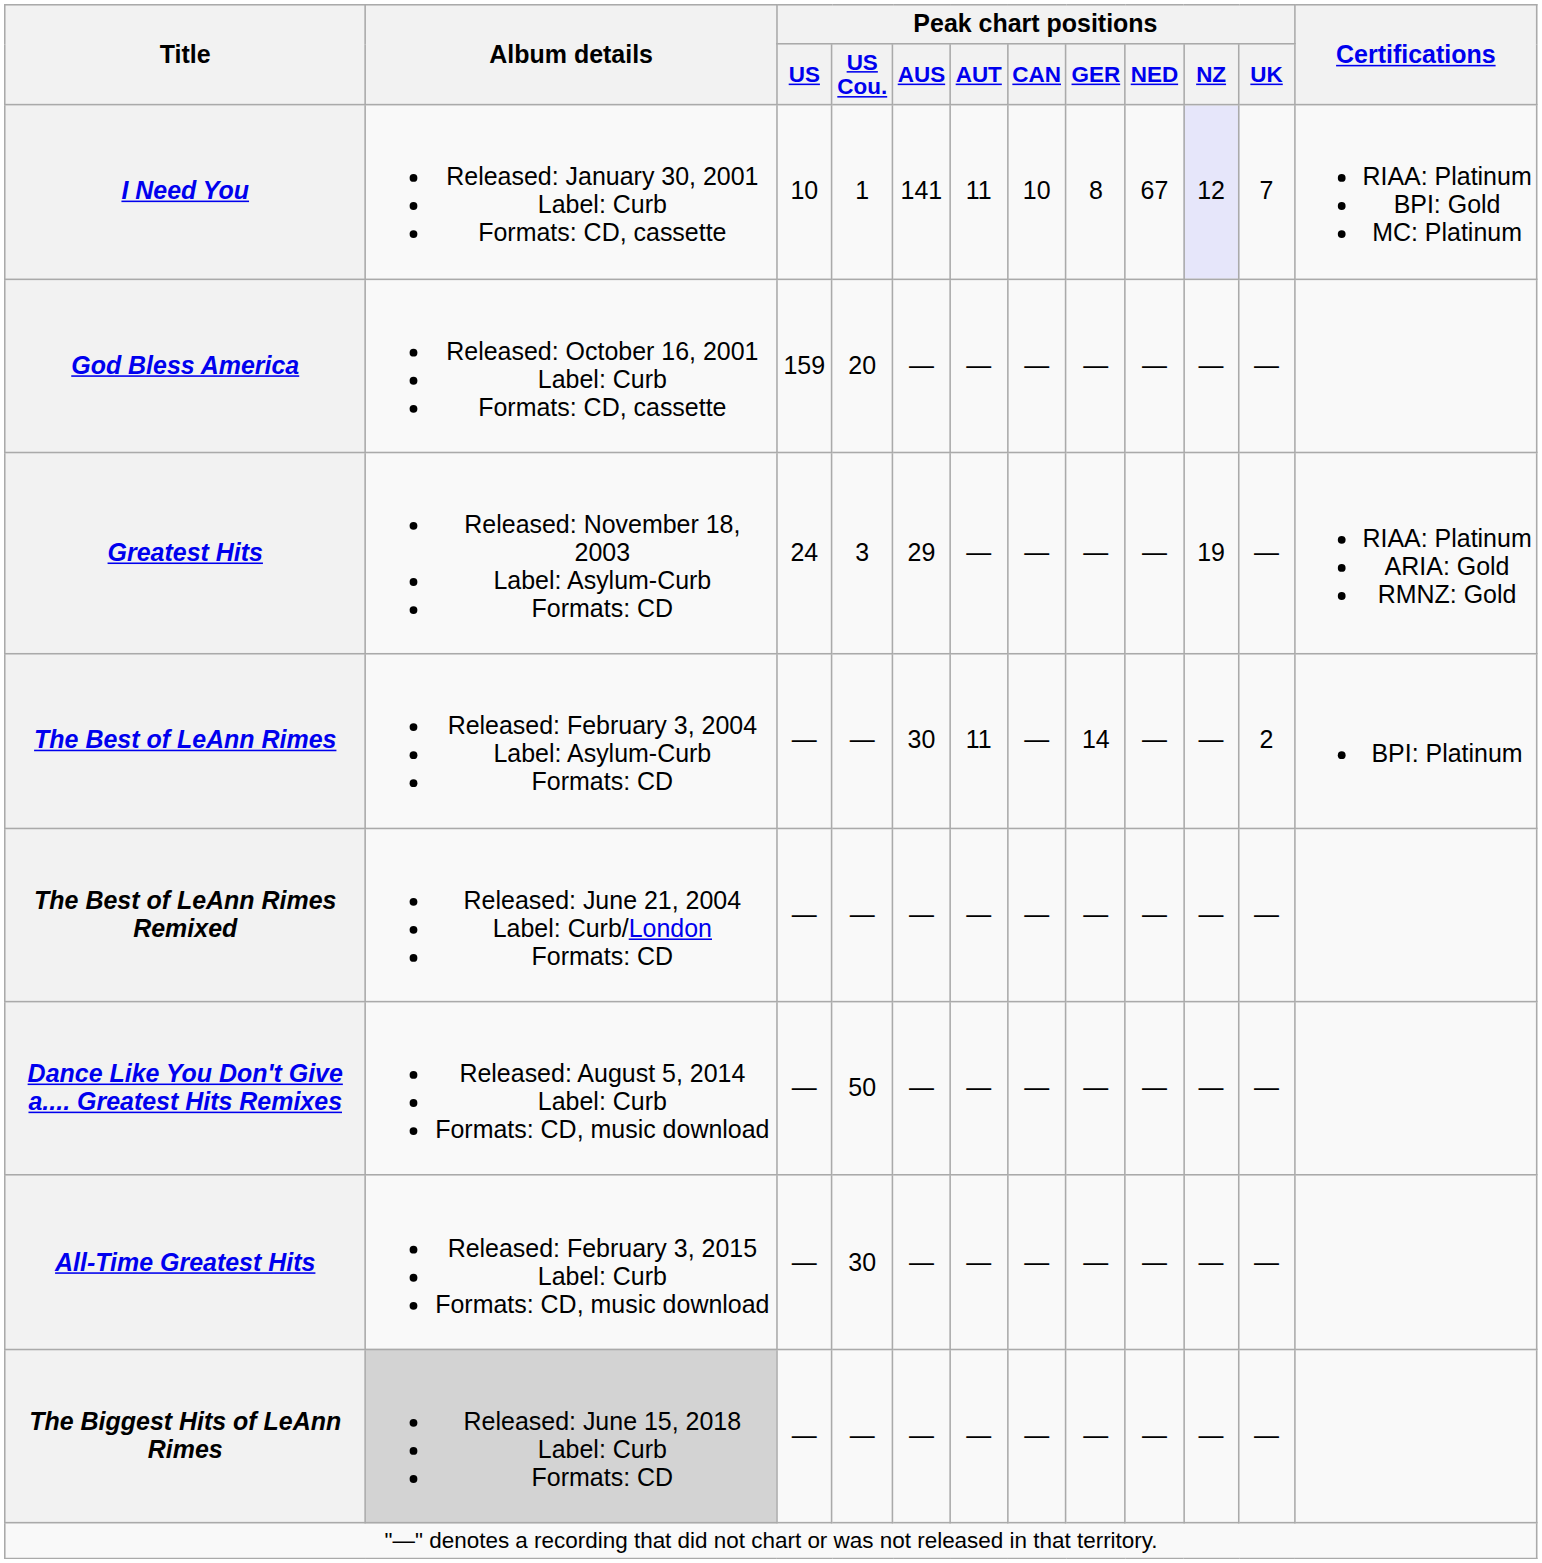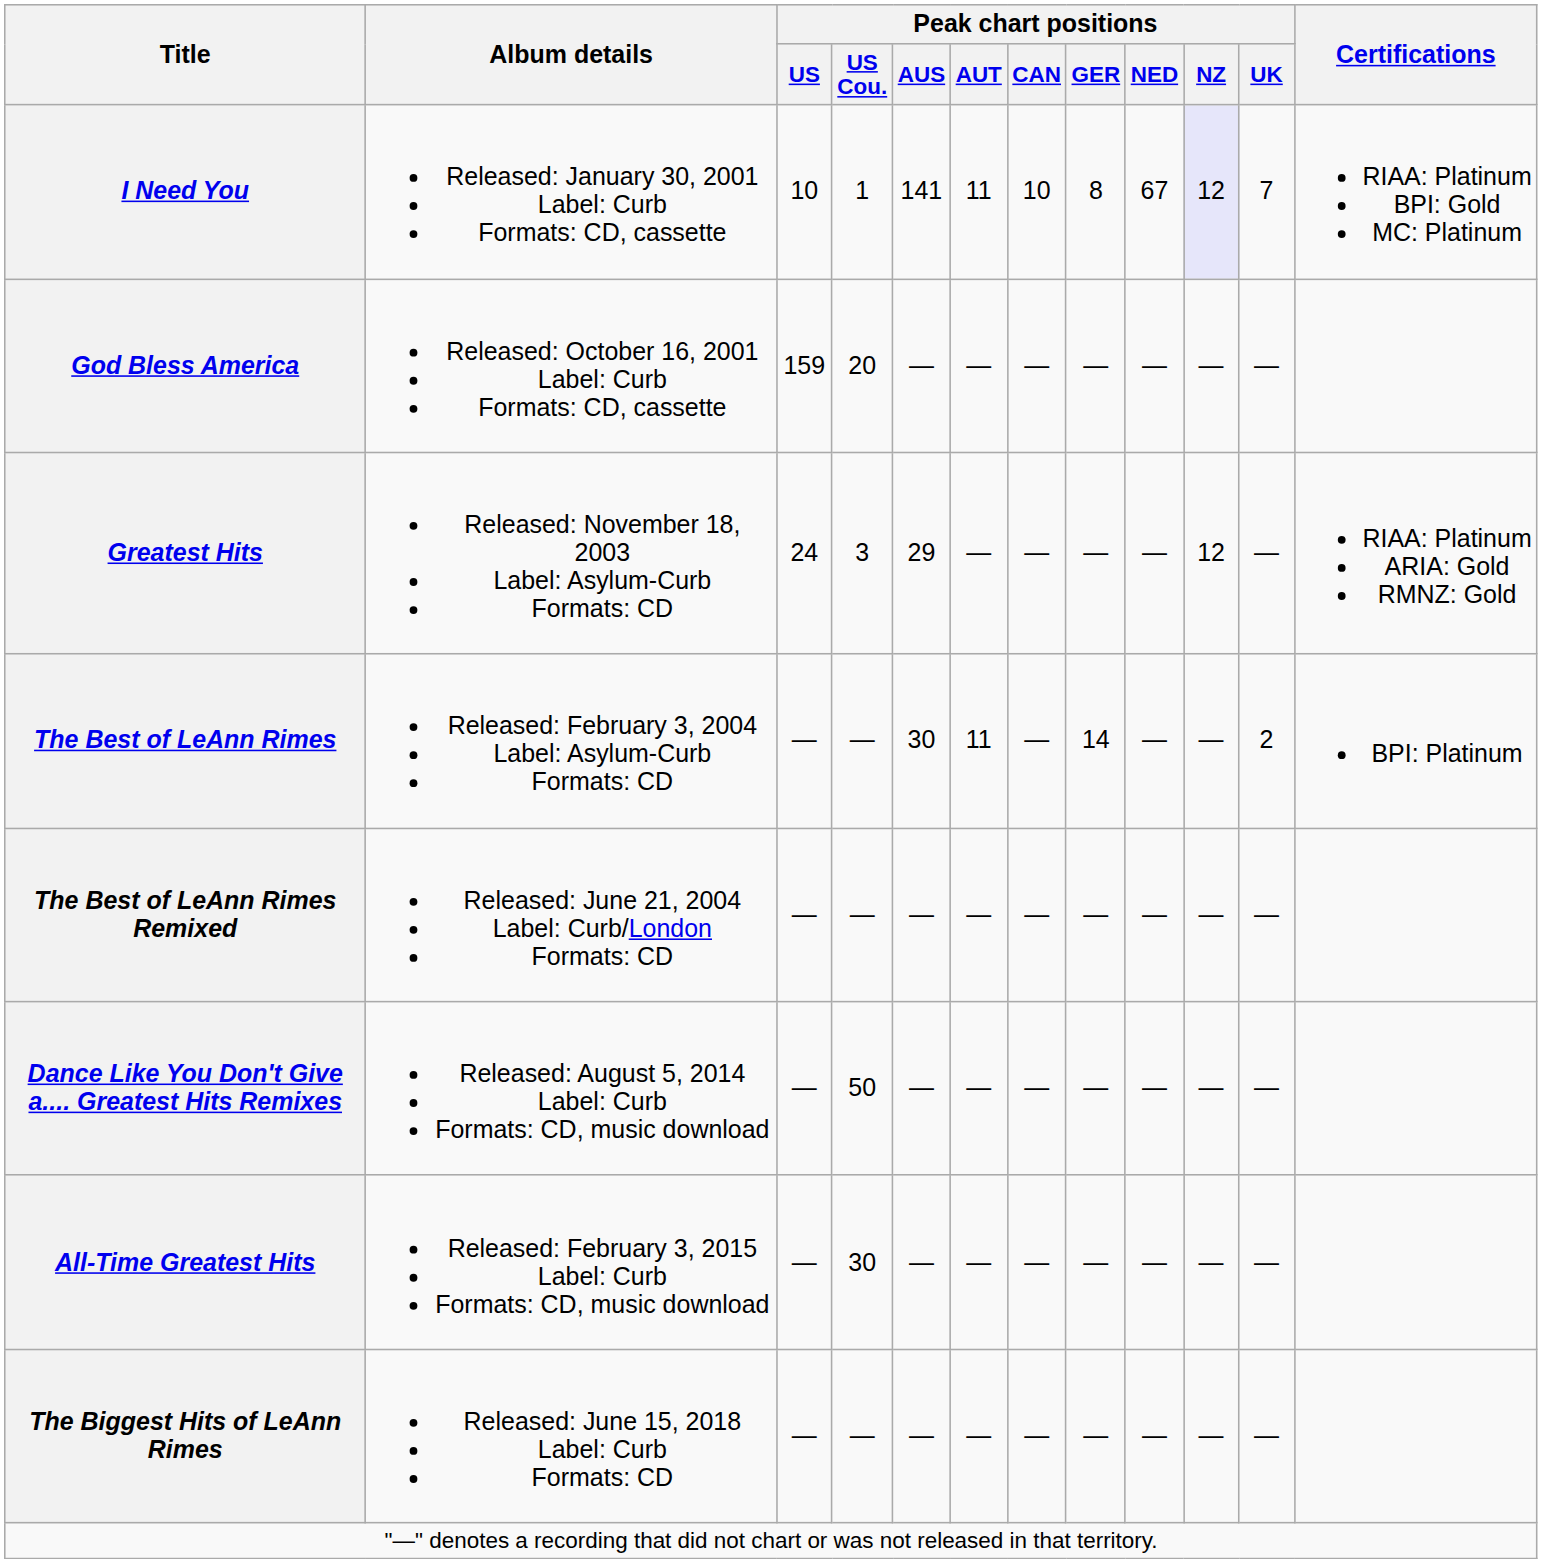Greatest Hits | Peak chart positions / NZ: 19 -> 12
The Biggest Hits of LeAnn Rimes | Album details: lightgrey background -> no background
